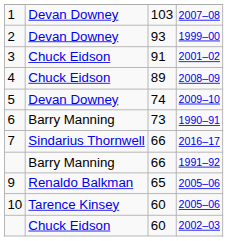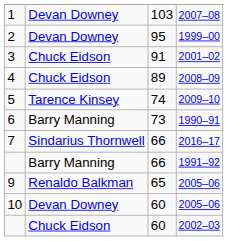2 | column 3: 93 -> 95
5 | column 2: Devan Downey -> Tarence Kinsey
10 | column 2: Tarence Kinsey -> Devan Downey
